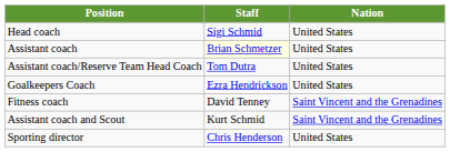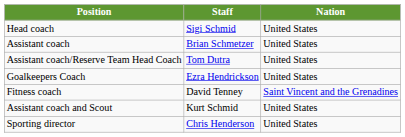Assistant coach | Staff: lightyellow background -> no background
Assistant coach and Scout | Nation: Saint Vincent and the Grenadines -> United States
